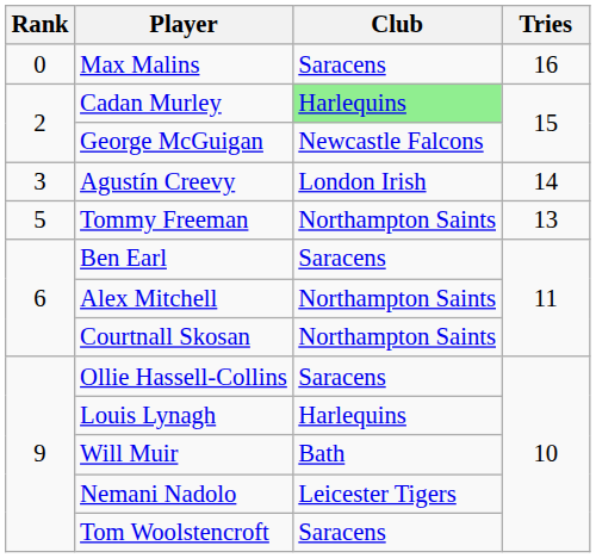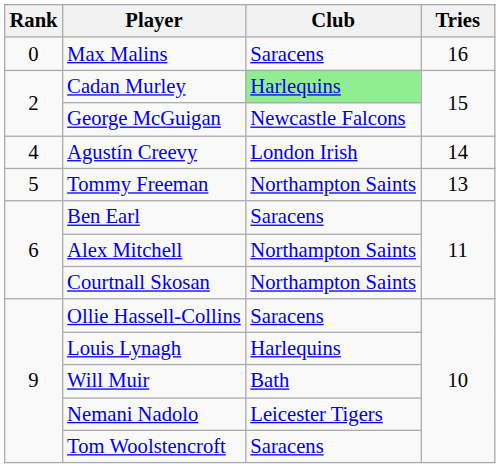Agustín Creevy | Rank: 3 -> 4
